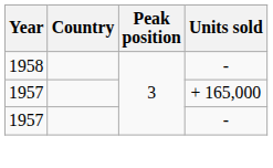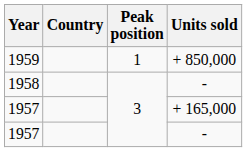+ row: 1959 | 1 | + 850,000
